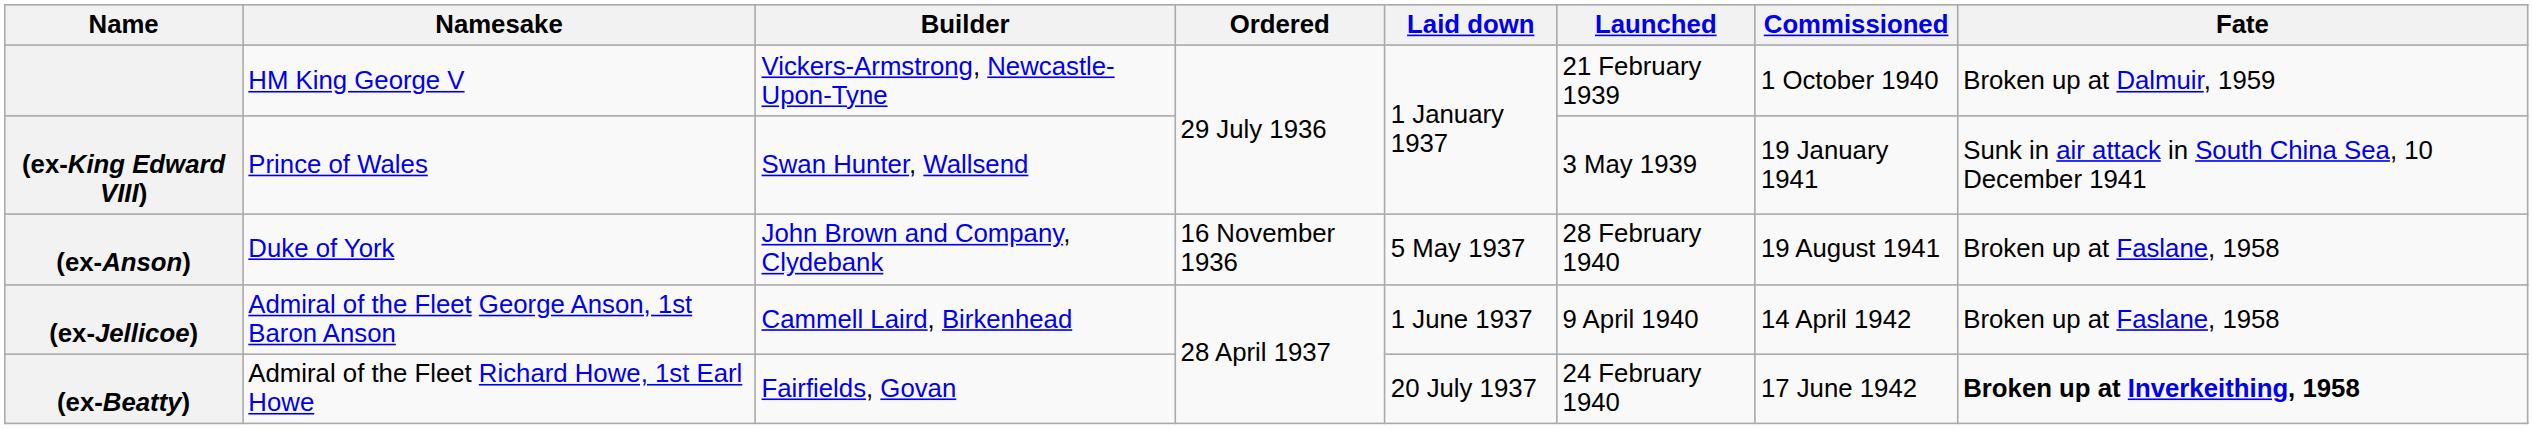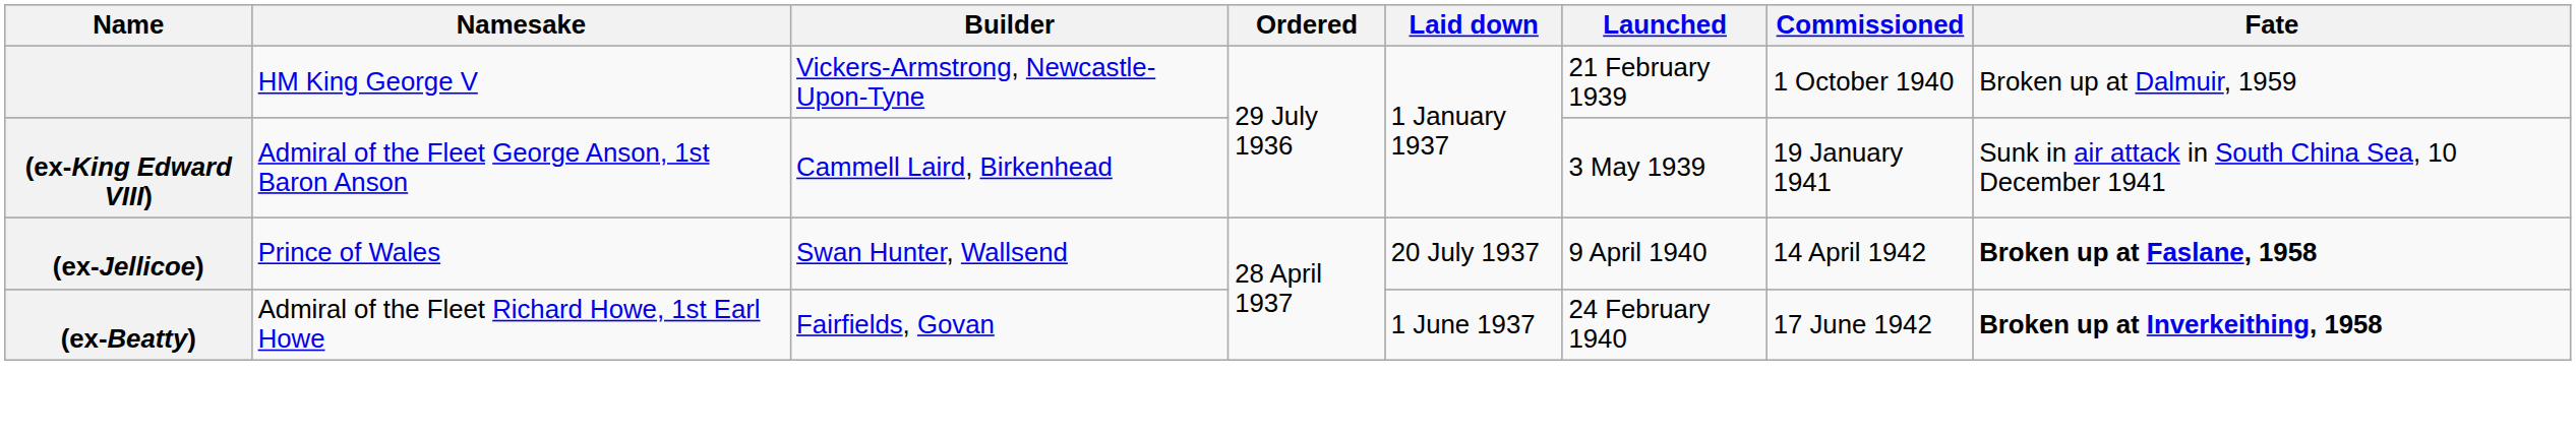(ex-King Edward VIII) | Namesake: Prince of Wales -> Admiral of the Fleet George Anson, 1st Baron Anson
(ex-King Edward VIII) | Builder: Swan Hunter, Wallsend -> Cammell Laird, Birkenhead
- row: (ex-Anson) | Duke of York | John Brown and Company, Clydebank | 16 November 1936 | 5 May 1937 | 28 February 1940 | 19 August 1941 | Broken up at Faslane, 1958
(ex-Jellicoe) | Namesake: Admiral of the Fleet George Anson, 1st Baron Anson -> Prince of Wales
(ex-Jellicoe) | Builder: Cammell Laird, Birkenhead -> Swan Hunter, Wallsend
(ex-Jellicoe) | Laid down: 1 June 1937 -> 20 July 1937
(ex-Jellicoe) | Fate: normal -> bold
(ex-Beatty) | Laid down: 20 July 1937 -> 1 June 1937
